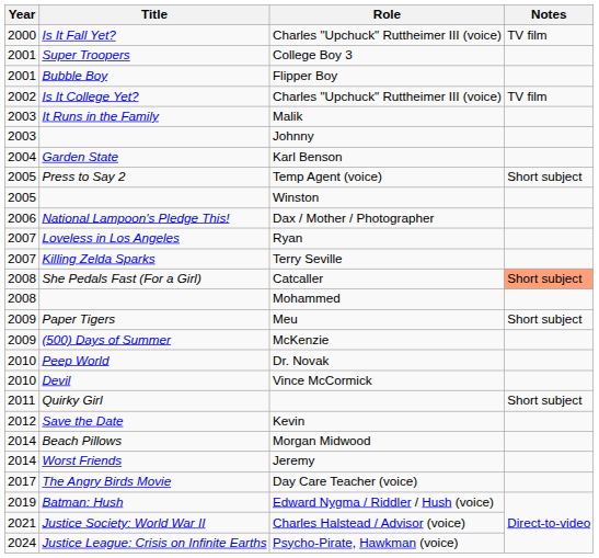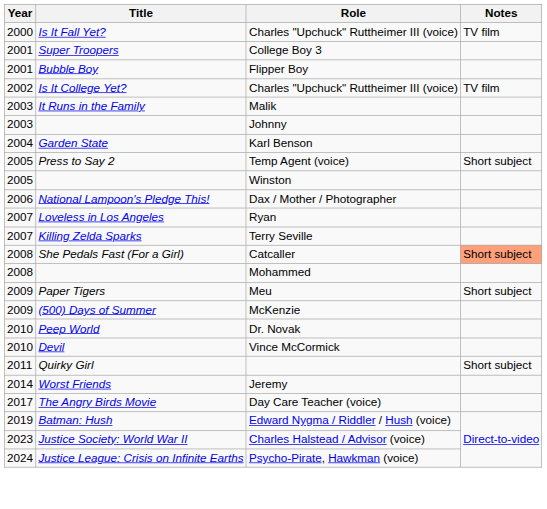- row: 2012 | Save the Date | Kevin
- row: 2014 | Beach Pillows | Morgan Midwood
Charles Halstead / Advisor (voice) | Year: 2021 -> 2023
